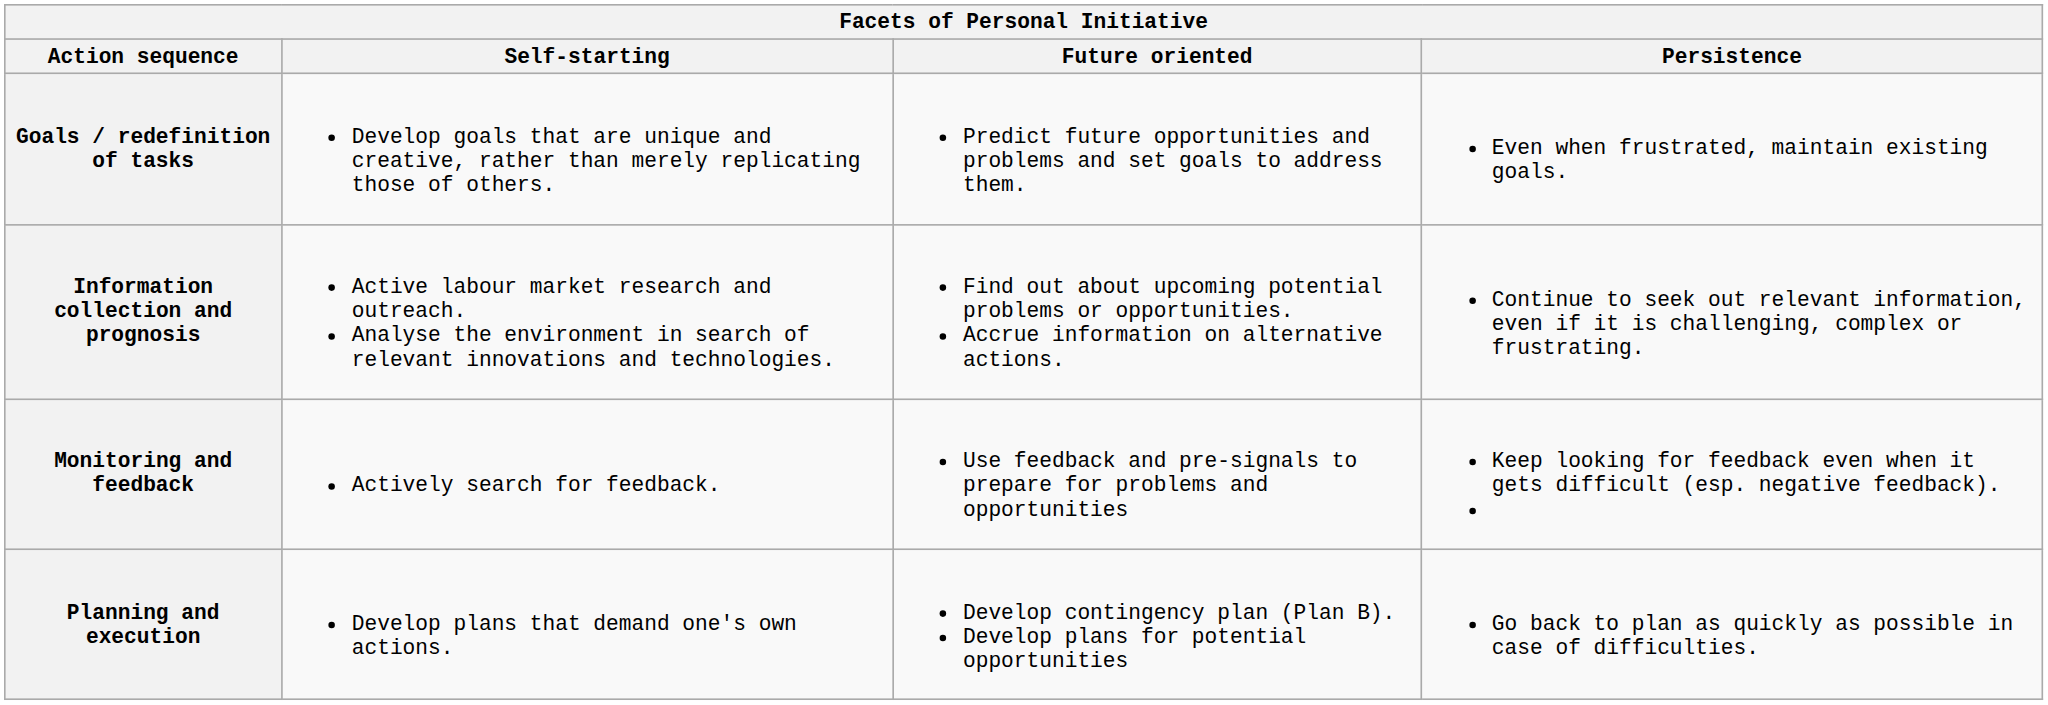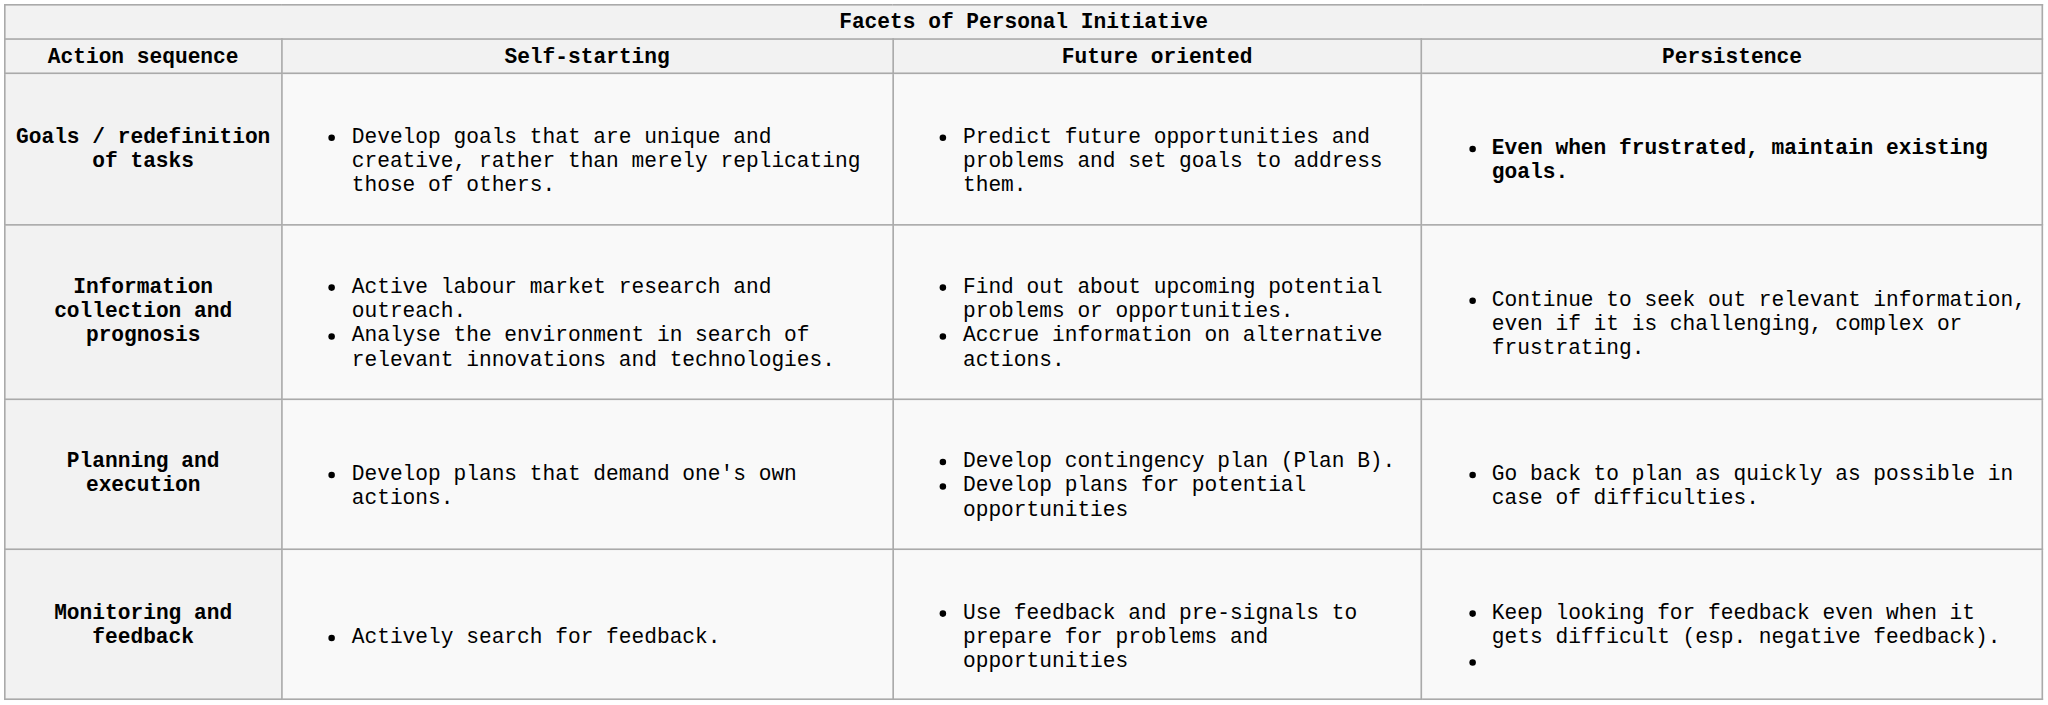Goals / redefinition of tasks | Persistence: normal -> bold
rows swapped: Planning and execution <-> Monitoring and feedback
